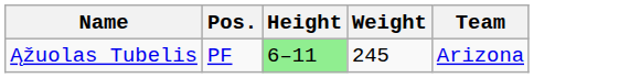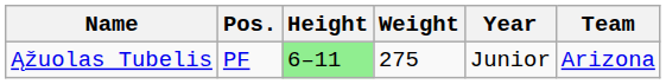+ column: Year | Junior
Ąžuolas Tubelis | Weight: 245 -> 275
